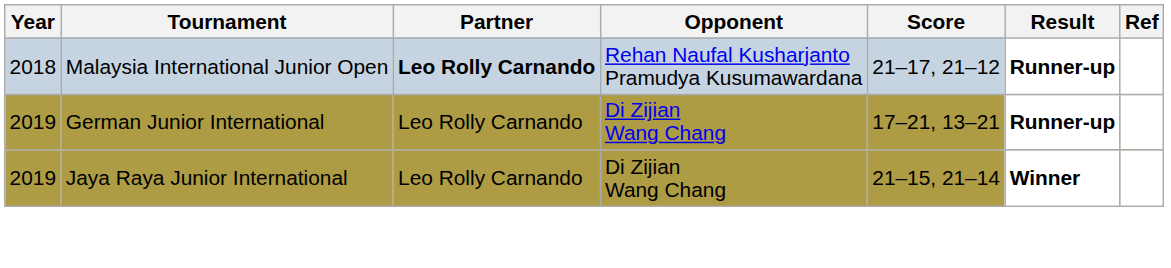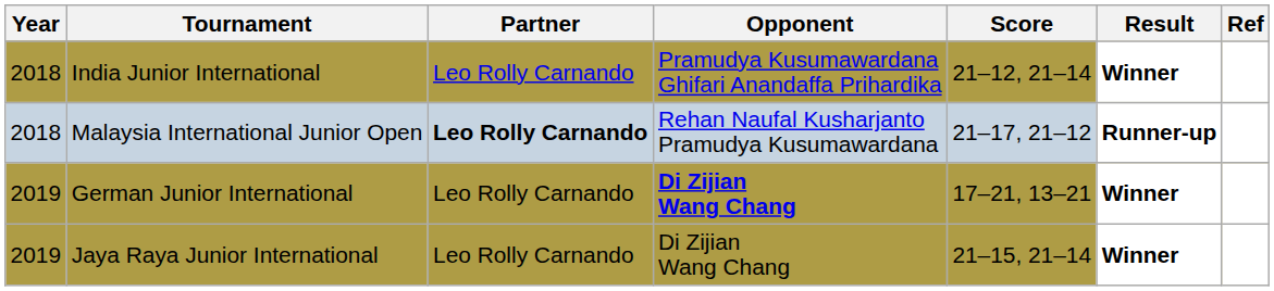+ row: 2018 | India Junior International | Leo Rolly Carnando | Pramudya Kusumawardana Ghifari Anandaffa Prihardika | 21–12, 21–14 | Winner
German Junior International | Opponent: normal -> bold
German Junior International | Result: Runner-up -> Winner
